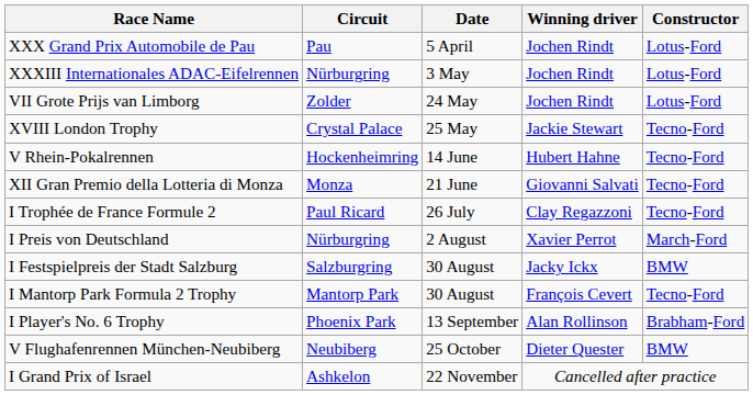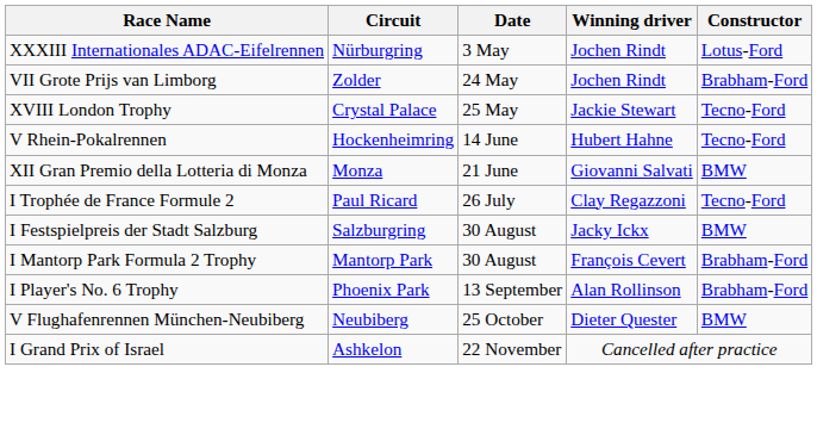- row: XXX Grand Prix Automobile de Pau | Pau | 5 April | Jochen Rindt | Lotus-Ford
VII Grote Prijs van Limborg | Constructor: Lotus-Ford -> Brabham-Ford
XII Gran Premio della Lotteria di Monza | Constructor: Tecno-Ford -> BMW
- row: I Preis von Deutschland | Nürburgring | 2 August | Xavier Perrot | March-Ford
I Mantorp Park Formula 2 Trophy | Constructor: Tecno-Ford -> Brabham-Ford
